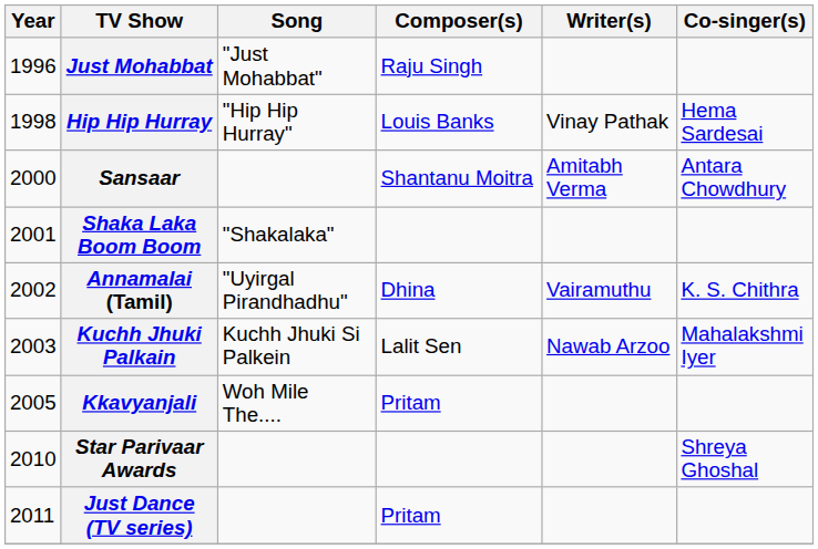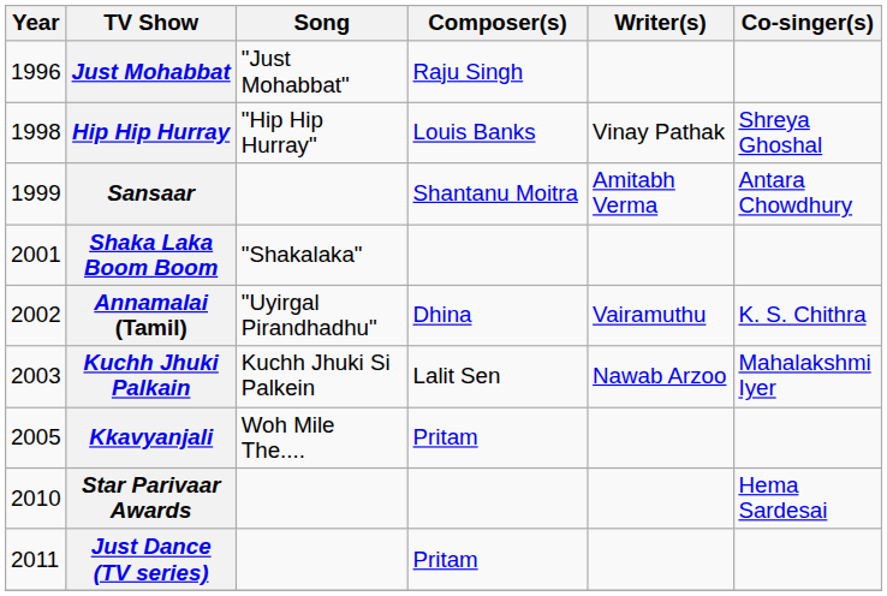Hip Hip Hurray | Co-singer(s): Hema Sardesai -> Shreya Ghoshal
Sansaar | Year: 2000 -> 1999
Star Parivaar Awards | Co-singer(s): Shreya Ghoshal -> Hema Sardesai
